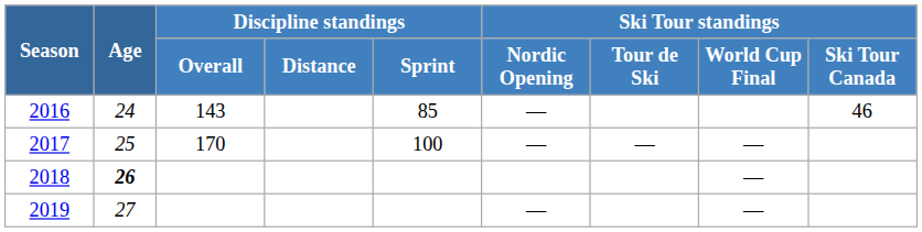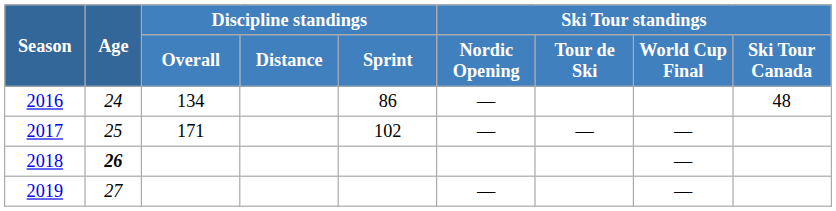2016 | Discipline standings / Overall: 143 -> 134
2016 | Discipline standings / Sprint: 85 -> 86
2016 | Ski Tour standings / Ski Tour Canada: 46 -> 48
2017 | Discipline standings / Overall: 170 -> 171
2017 | Discipline standings / Sprint: 100 -> 102
